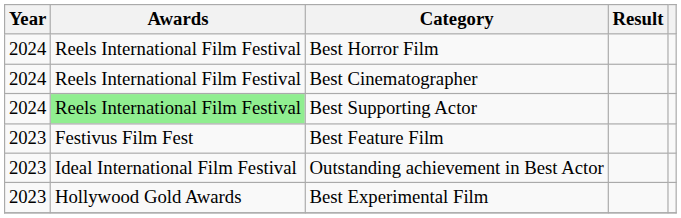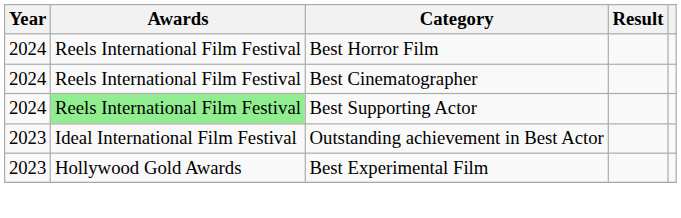- row: 2023 | Festivus Film Fest | Best Feature Film
